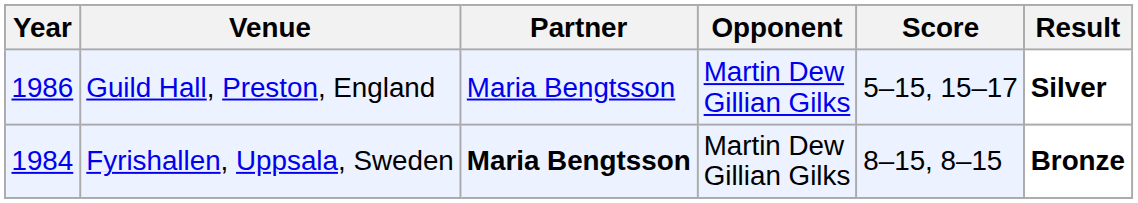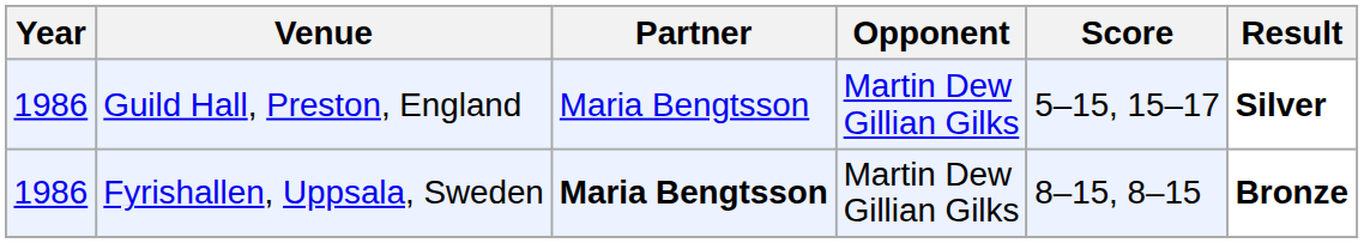Fyrishallen, Uppsala, Sweden | Year: 1984 -> 1986
